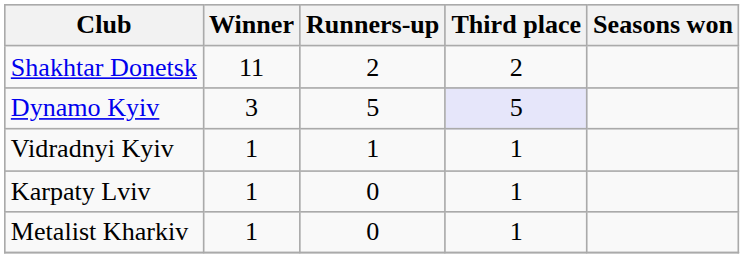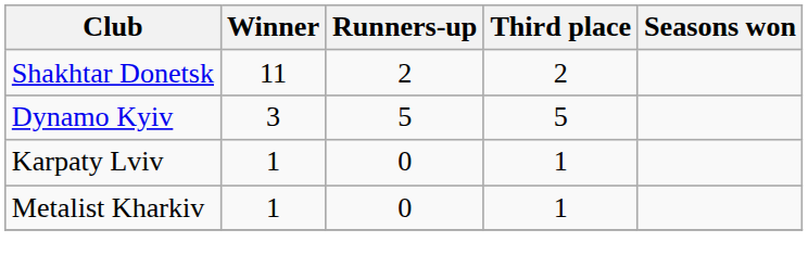Dynamo Kyiv | Third place: lavender background -> no background
- row: Vidradnyi Kyiv | 1 | 1 | 1
